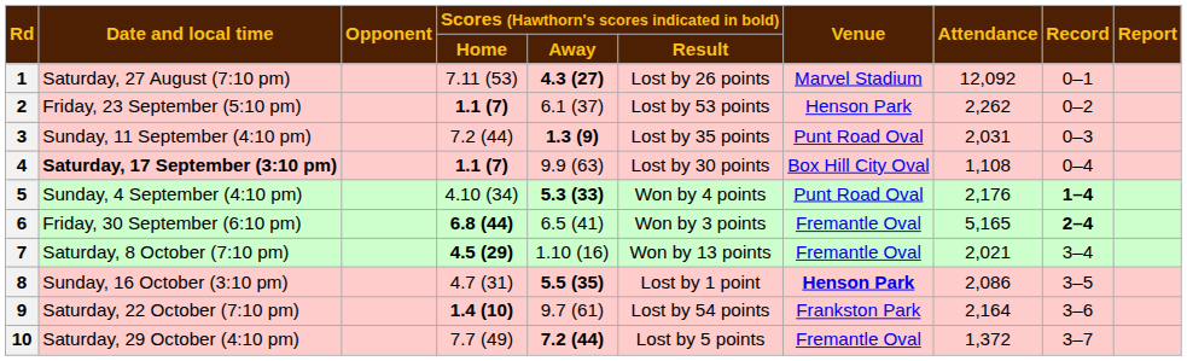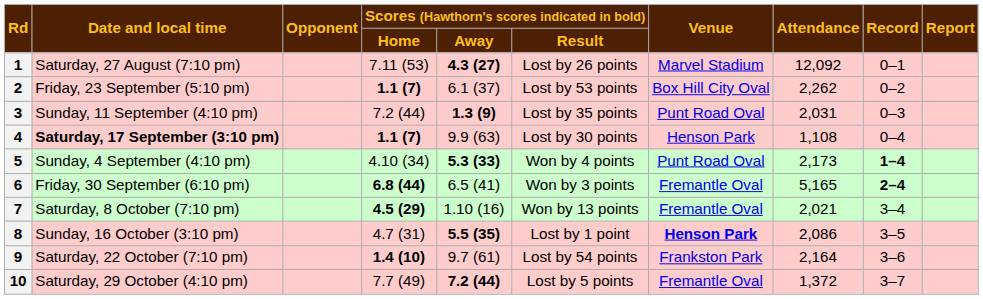2 | Venue: Henson Park -> Box Hill City Oval
4 | Venue: Box Hill City Oval -> Henson Park
5 | Attendance: 2,176 -> 2,173
